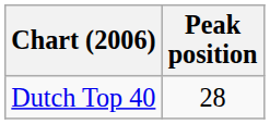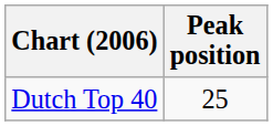Dutch Top 40 | Peak position: 28 -> 25
